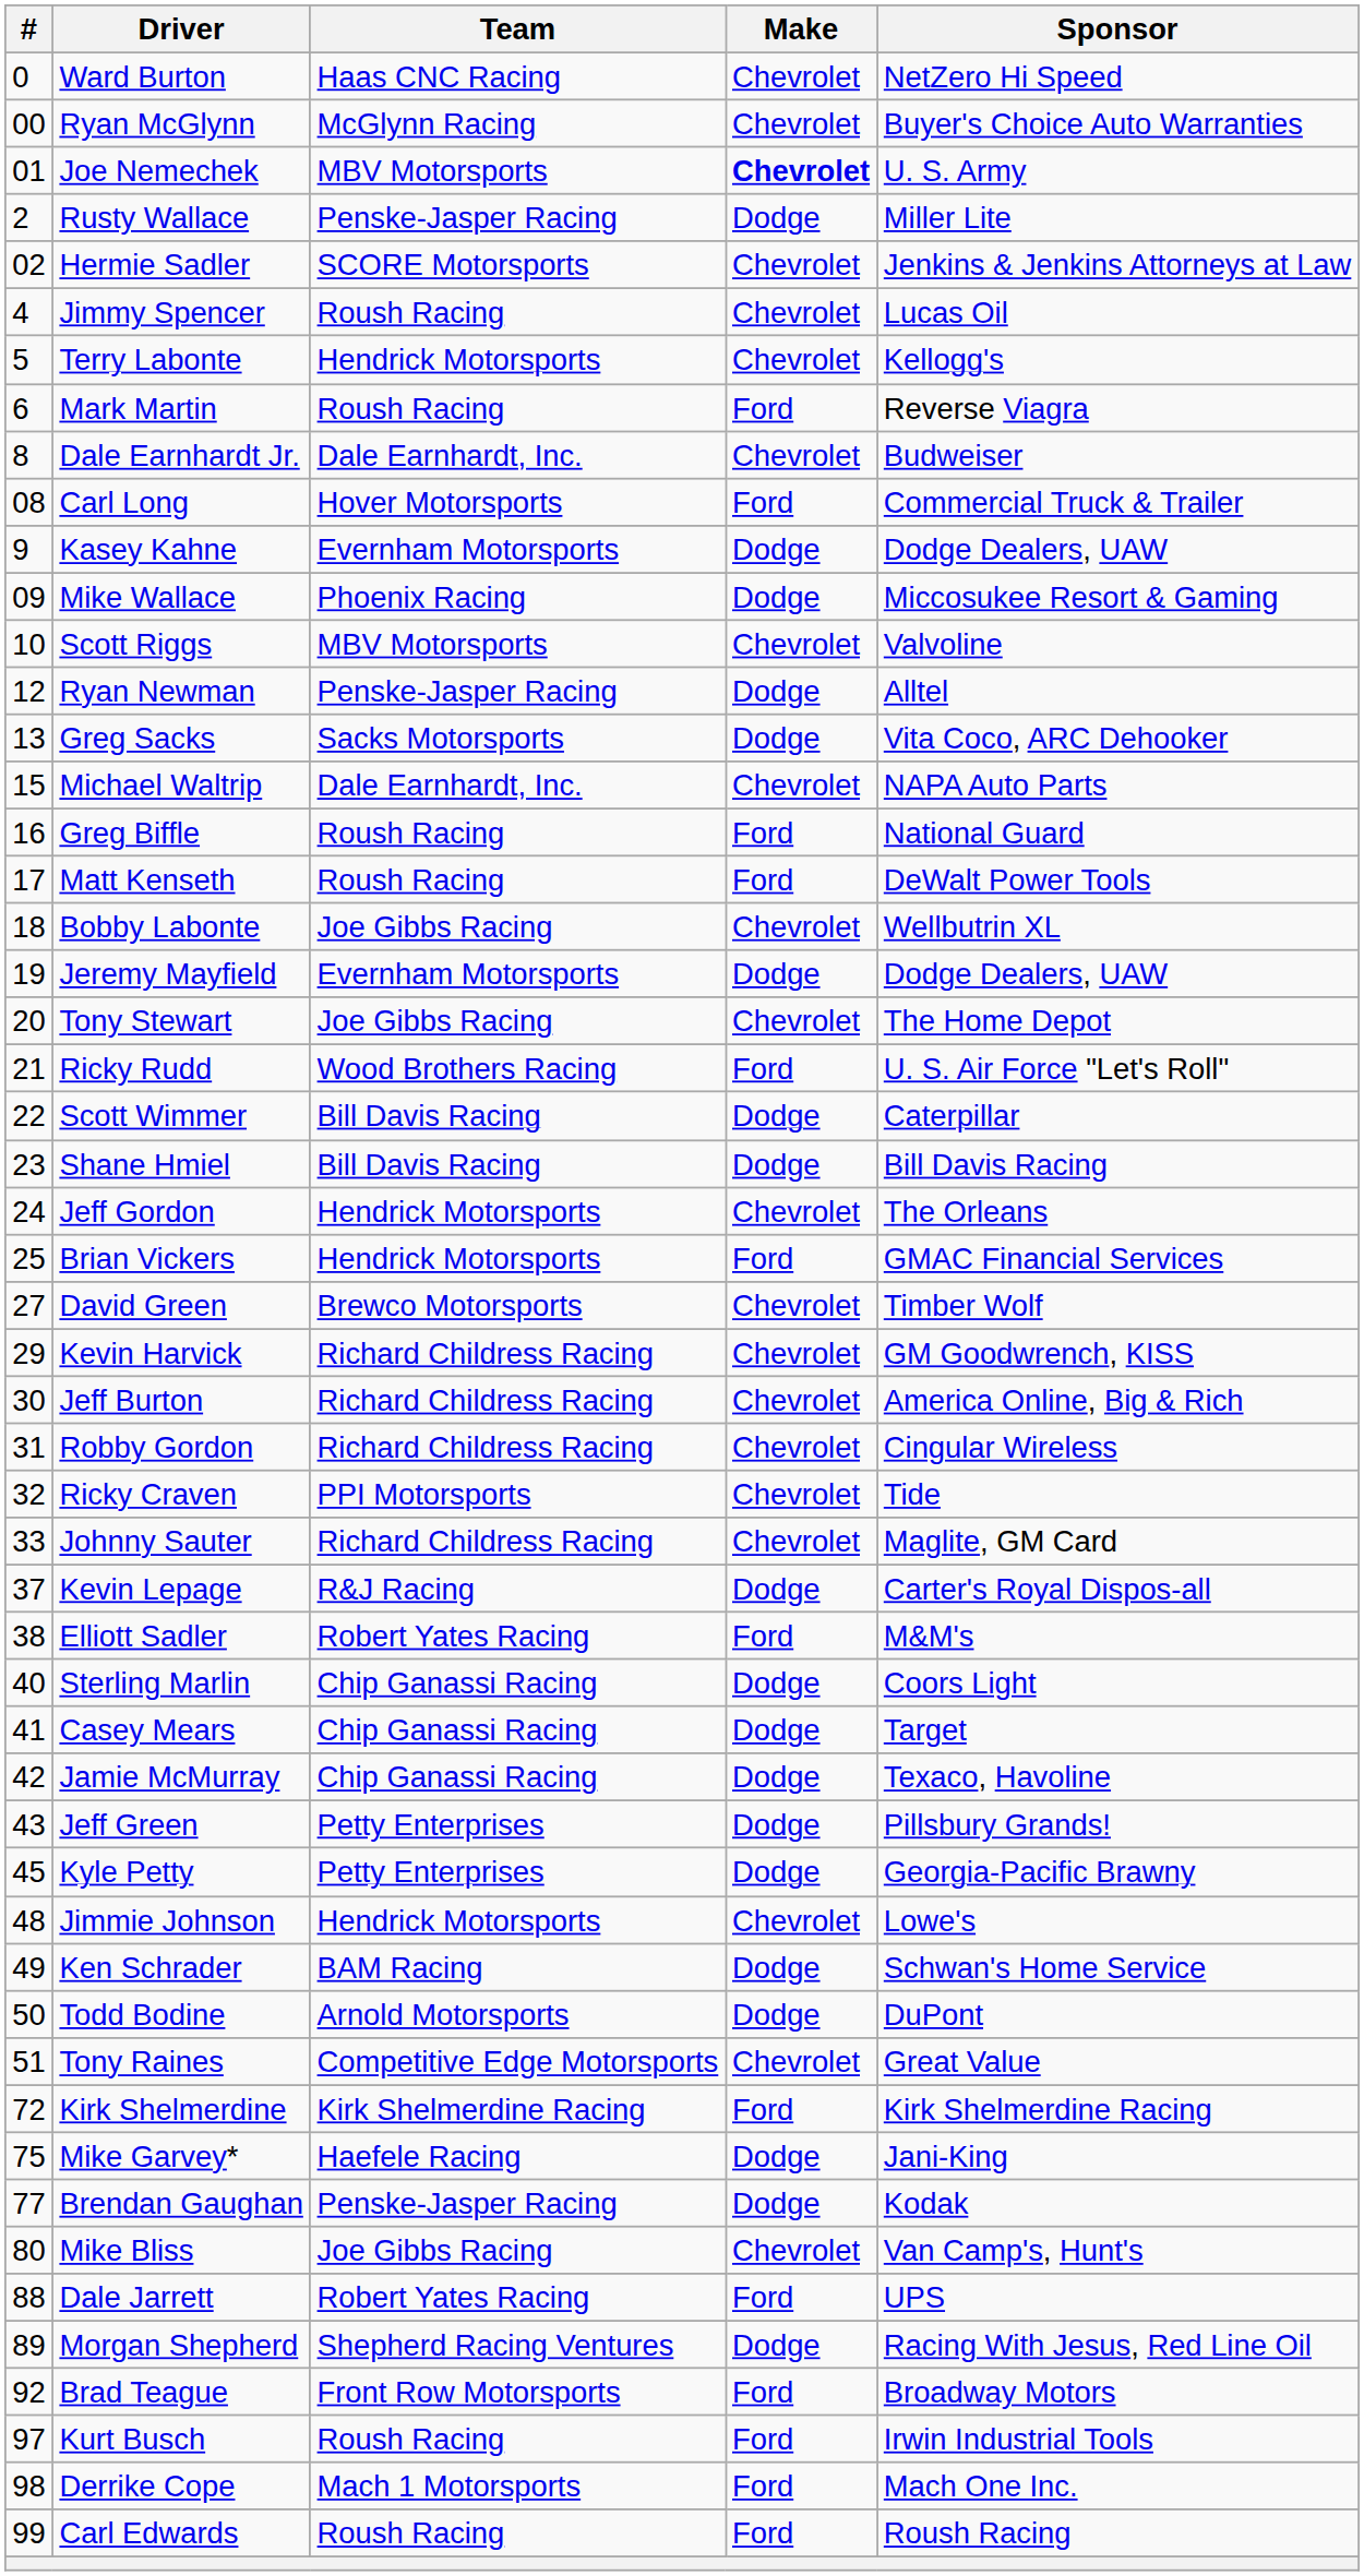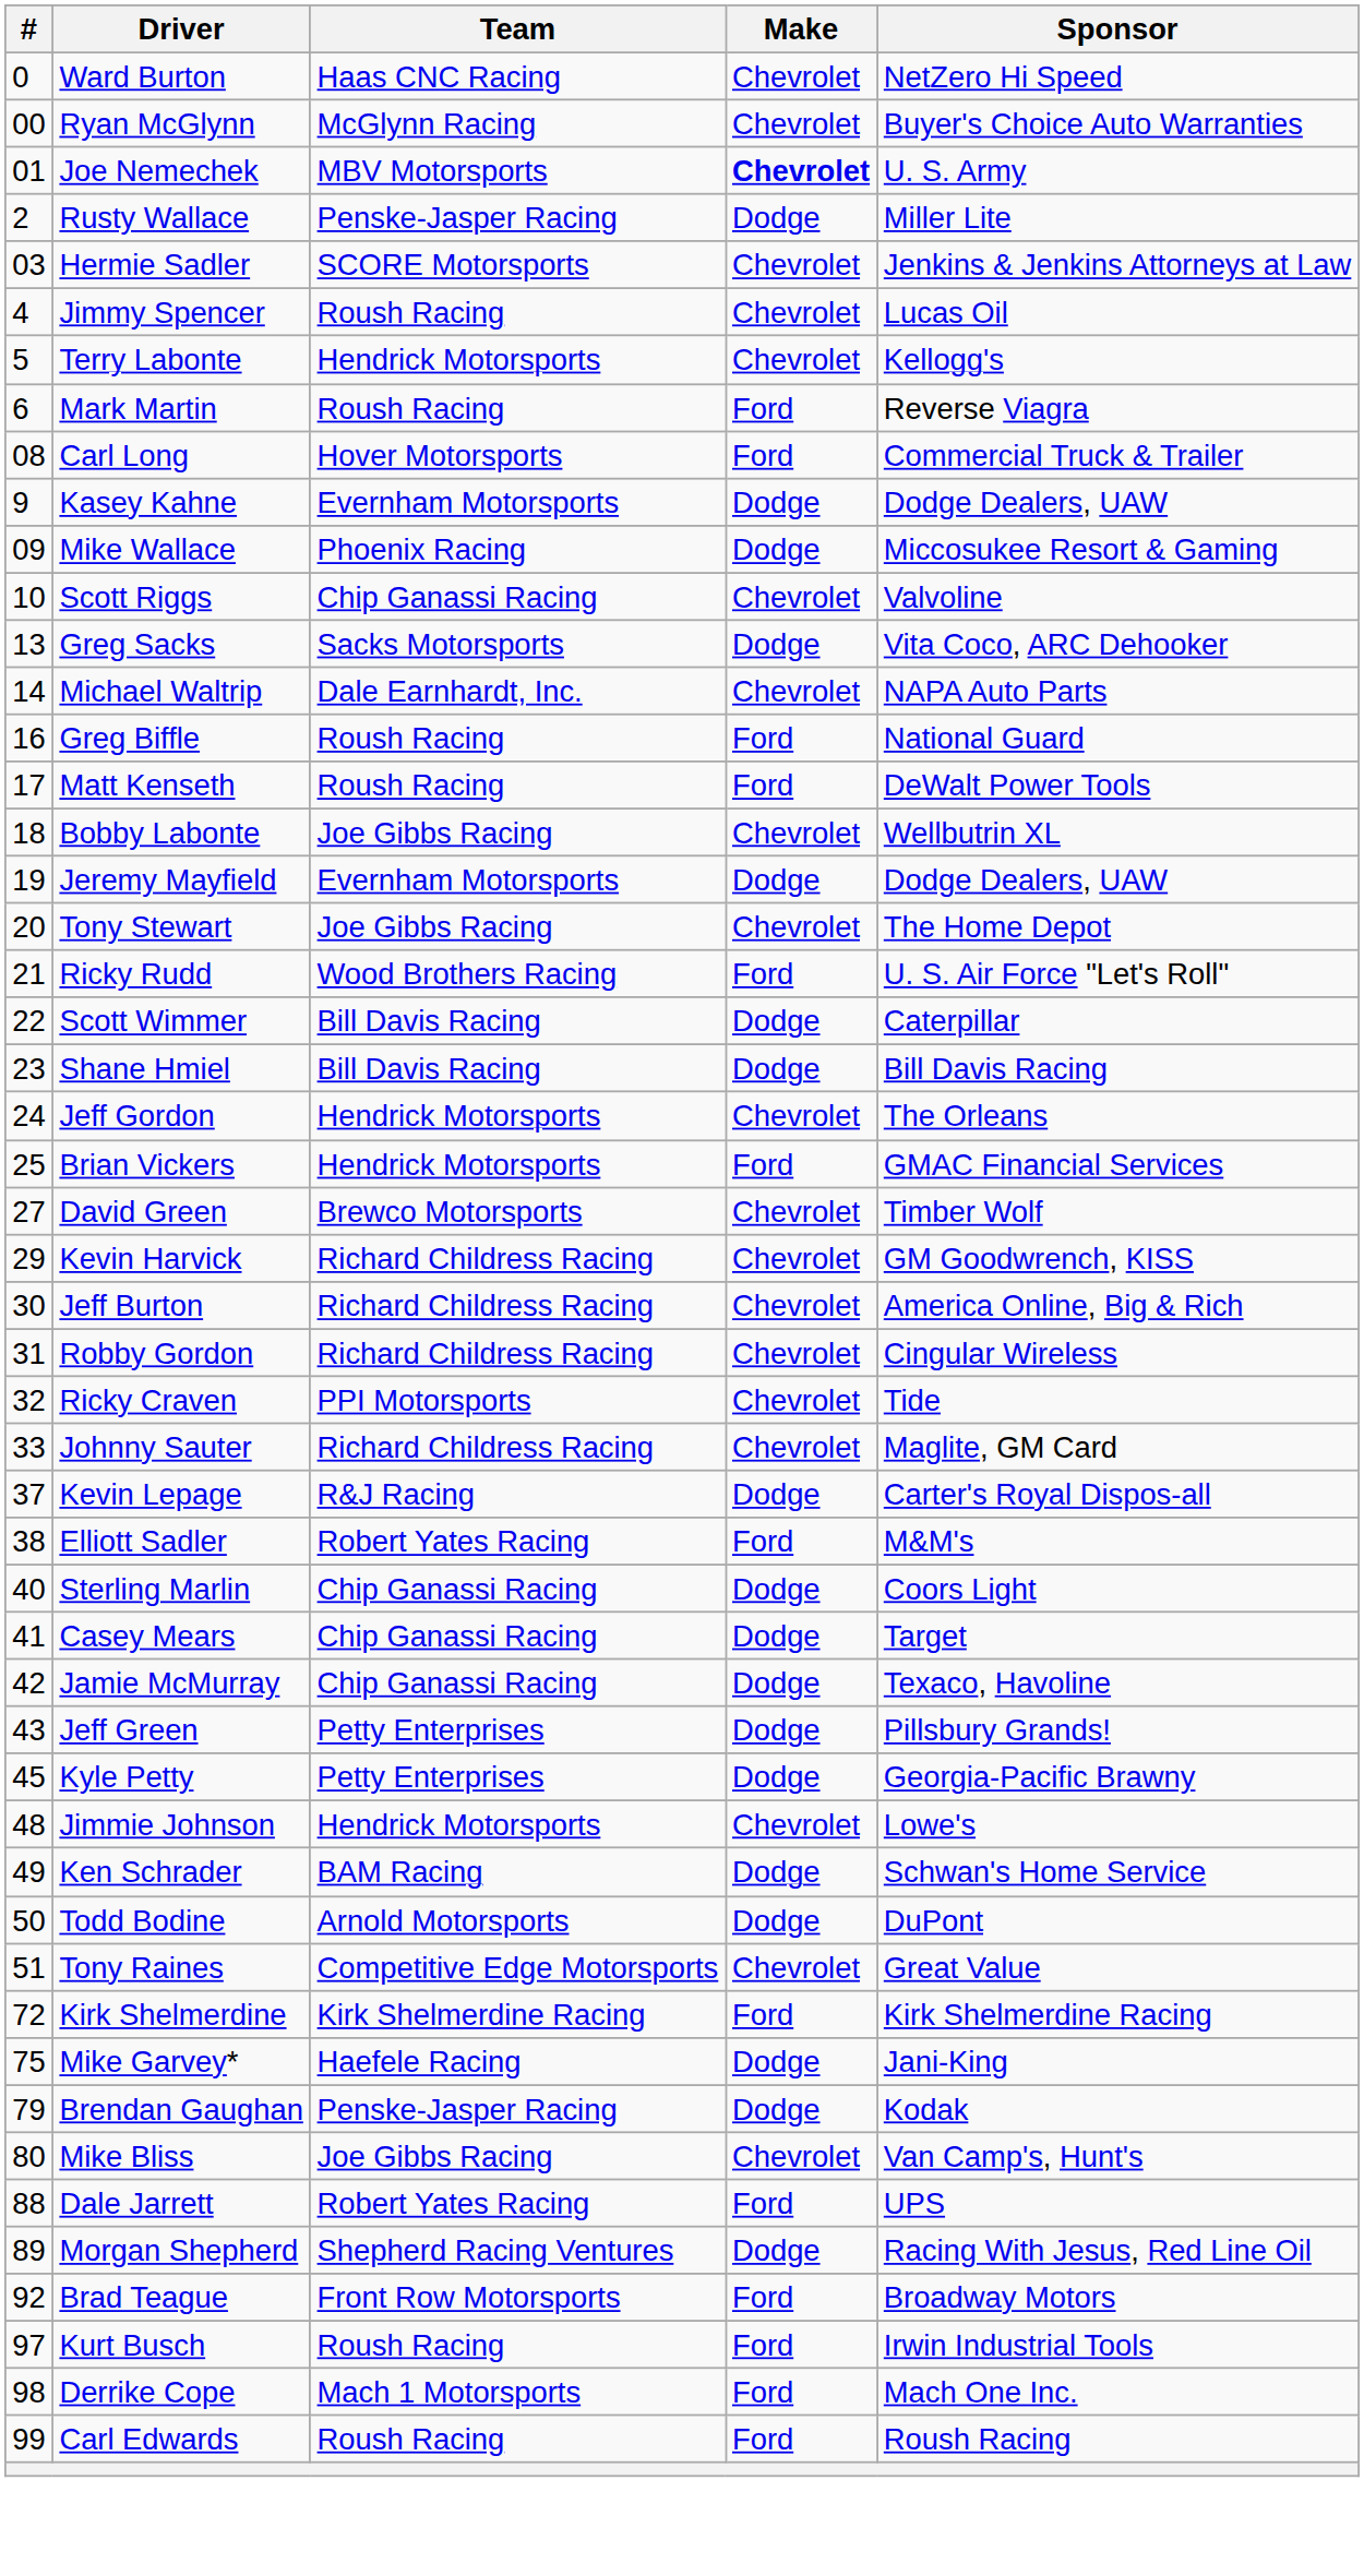Hermie Sadler | #: 02 -> 03
- row: 8 | Dale Earnhardt Jr. | Dale Earnhardt, Inc. | Chevrolet | Budweiser
Scott Riggs | Team: MBV Motorsports -> Chip Ganassi Racing
- row: 12 | Ryan Newman | Penske-Jasper Racing | Dodge | Alltel
Michael Waltrip | #: 15 -> 14
Brendan Gaughan | #: 77 -> 79
